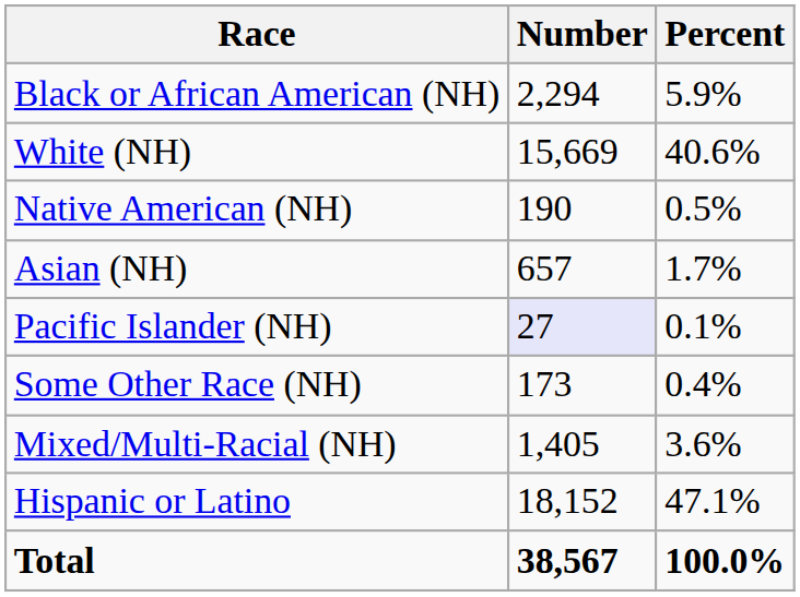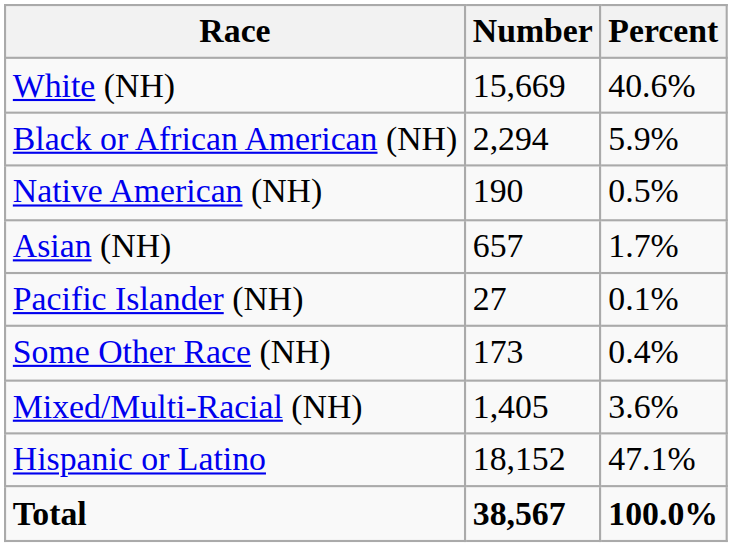rows swapped: White (NH) <-> Black or African American (NH)
Pacific Islander (NH) | Number: lavender background -> no background
